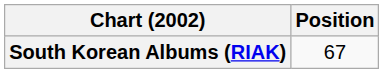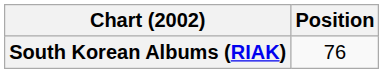South Korean Albums (RIAK) | Position: 67 -> 76
